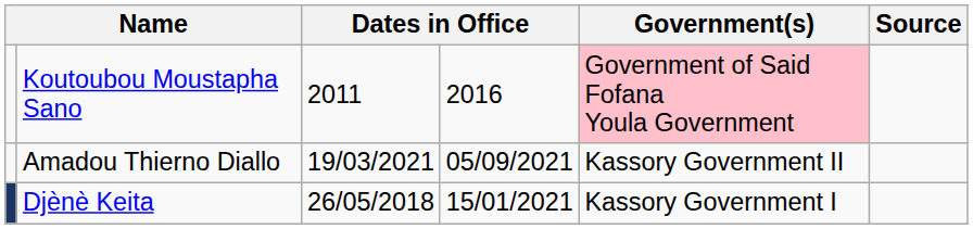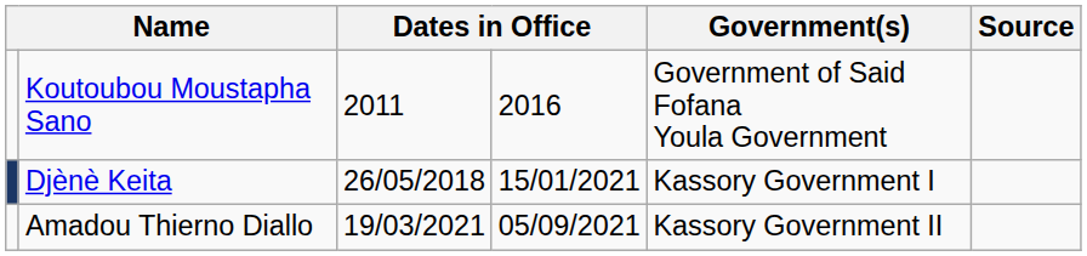Koutoubou Moustapha Sano | Government(s): pink background -> no background
rows swapped: Djènè Keita <-> Amadou Thierno Diallo
